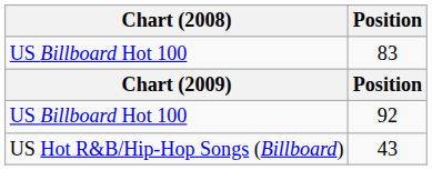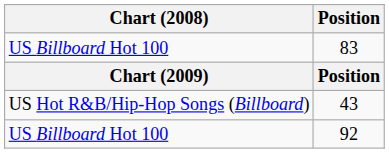rows swapped: 92 <-> 43
